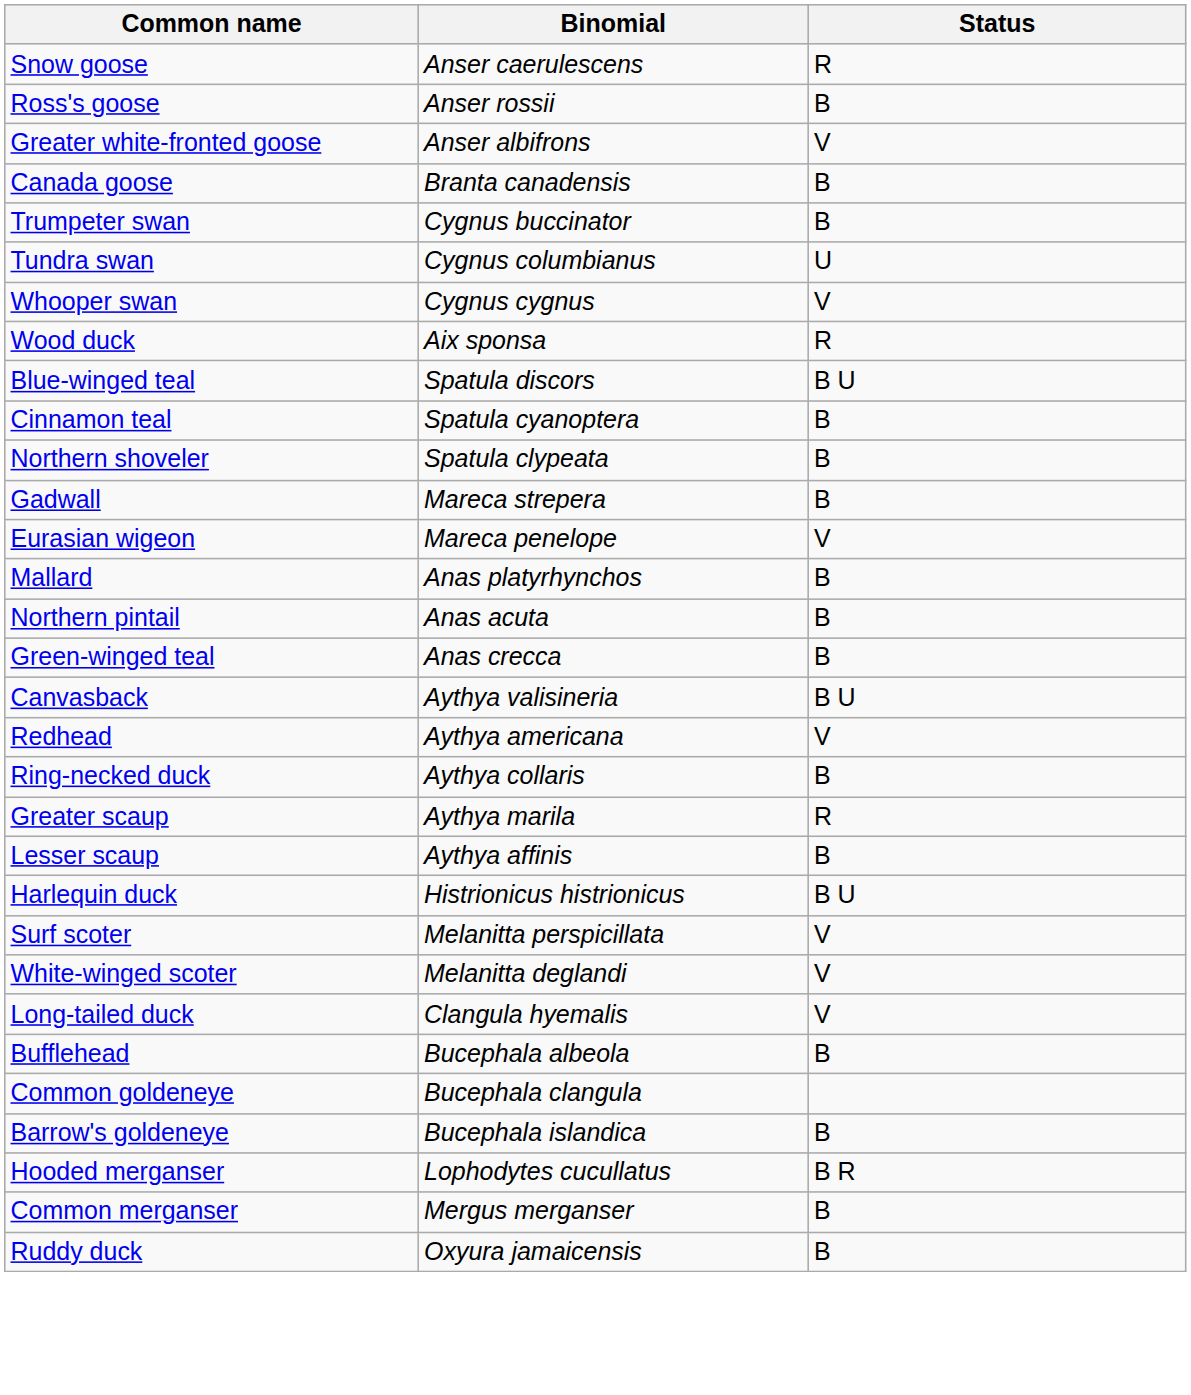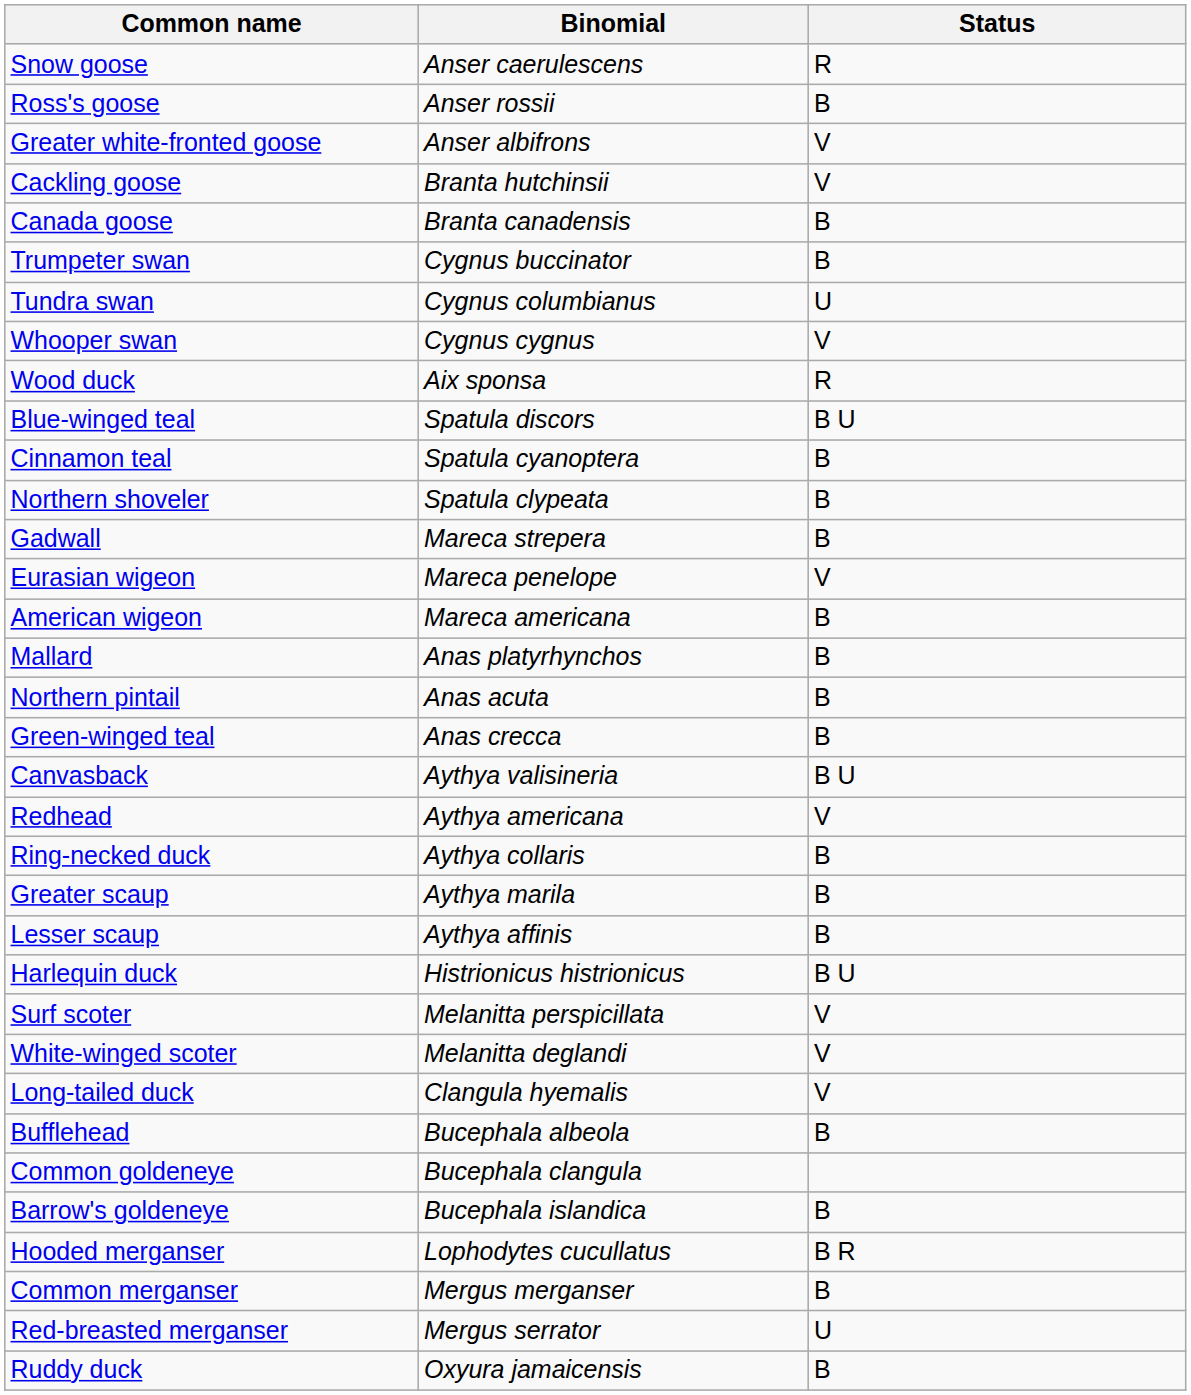+ row: Cackling goose | Branta hutchinsii | V
+ row: American wigeon | Mareca americana | B
Greater scaup | Status: R -> B
+ row: Red-breasted merganser | Mergus serrator | U
